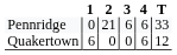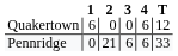rows swapped: Quakertown <-> Pennridge
